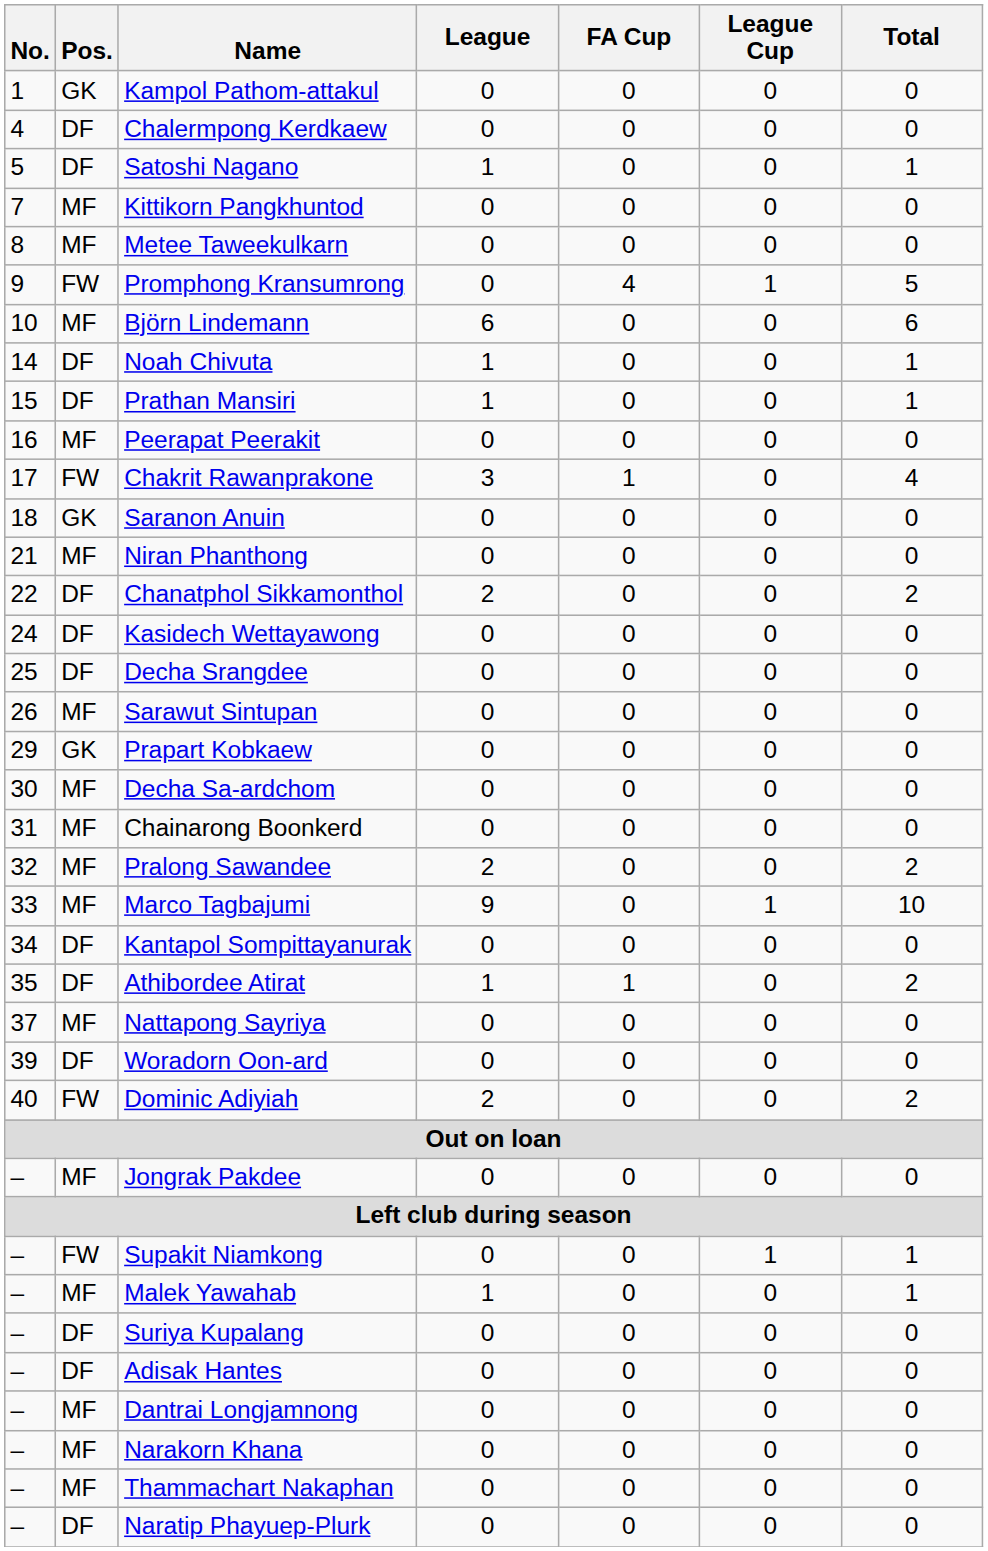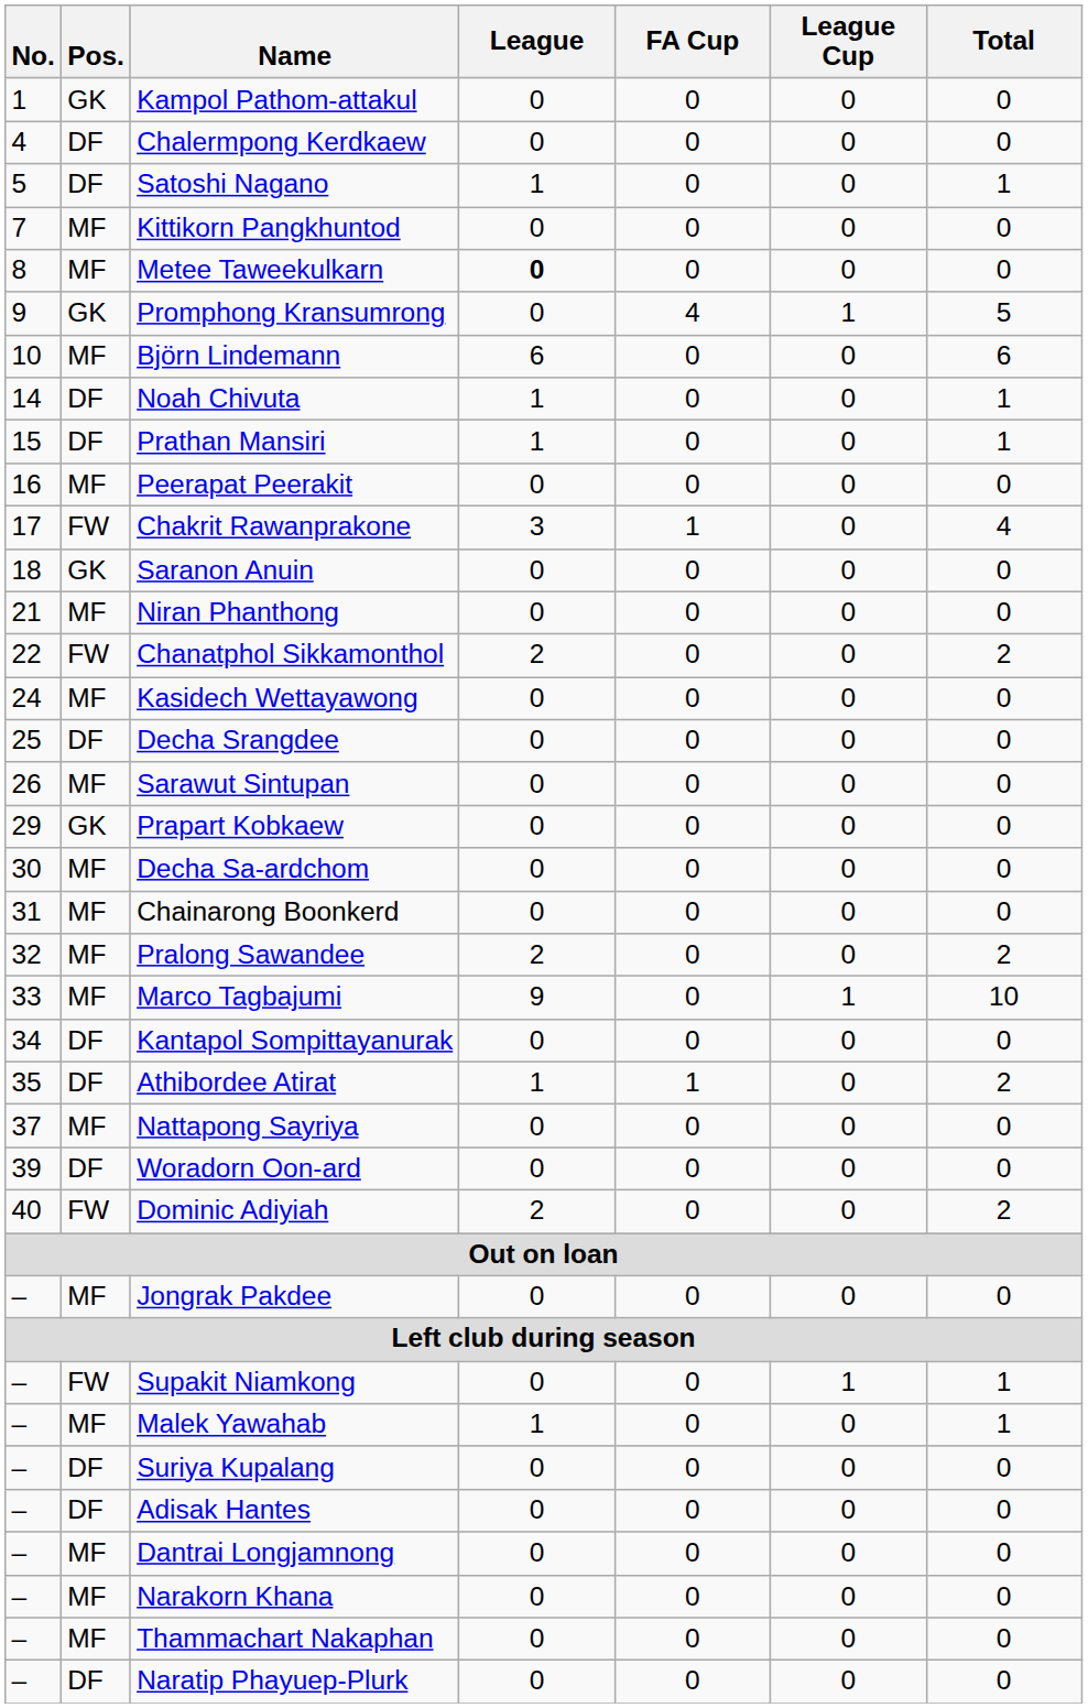Metee Taweekulkarn | League: normal -> bold
Promphong Kransumrong | Pos.: FW -> GK
Chanatphol Sikkamonthol | Pos.: DF -> FW
Kasidech Wettayawong | Pos.: DF -> MF
